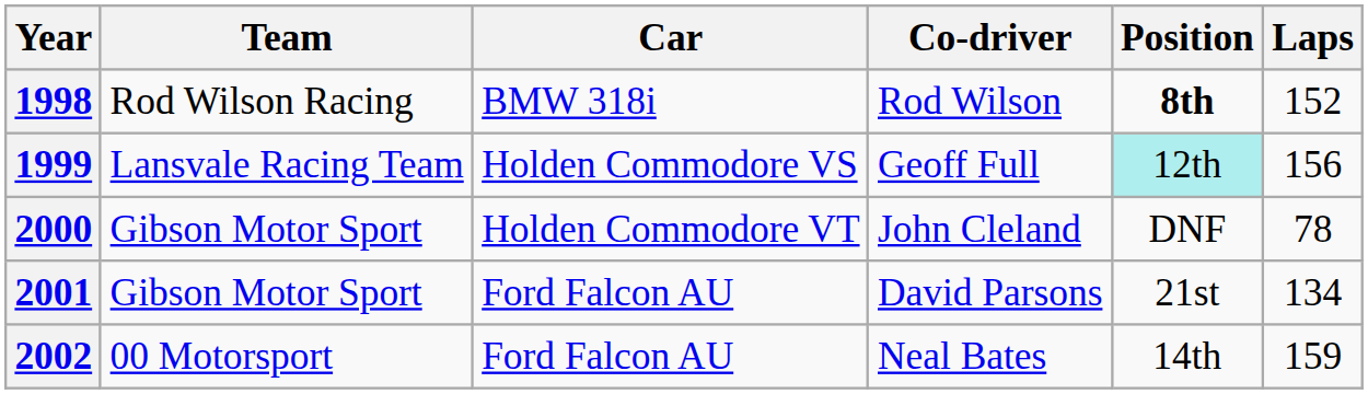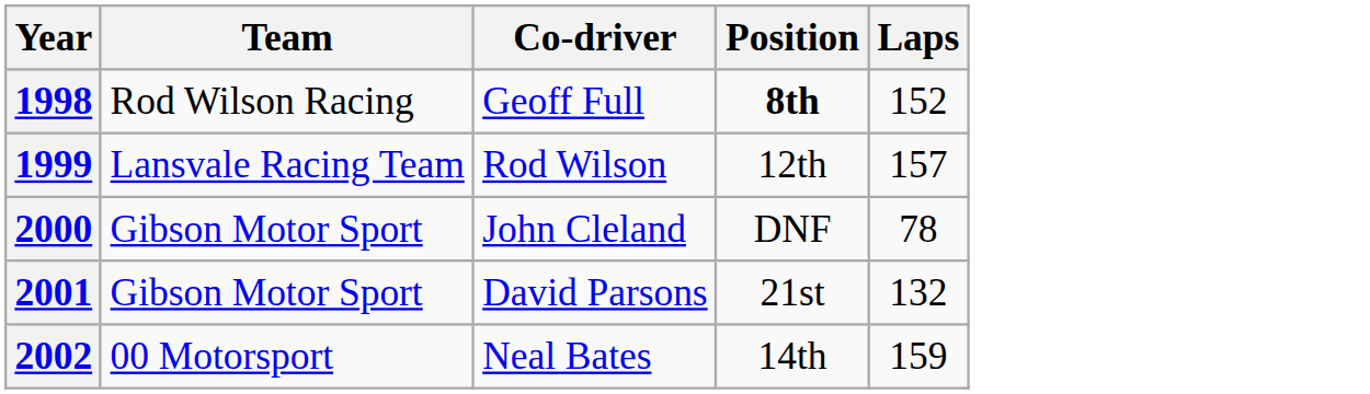- column: Car | BMW 318i | Holden Commodore VS | Holden Commodore VT | Ford Falcon AU | Ford Falcon AU
1998 | Co-driver: Rod Wilson -> Geoff Full
1999 | Co-driver: Geoff Full -> Rod Wilson
1999 | Position: paleturquoise background -> no background
1999 | Laps: 156 -> 157
2001 | Laps: 134 -> 132
